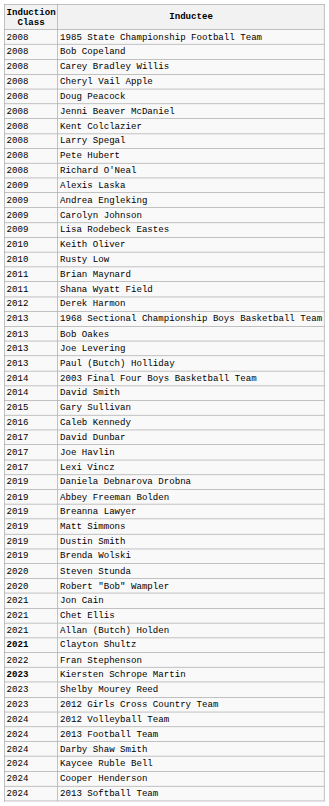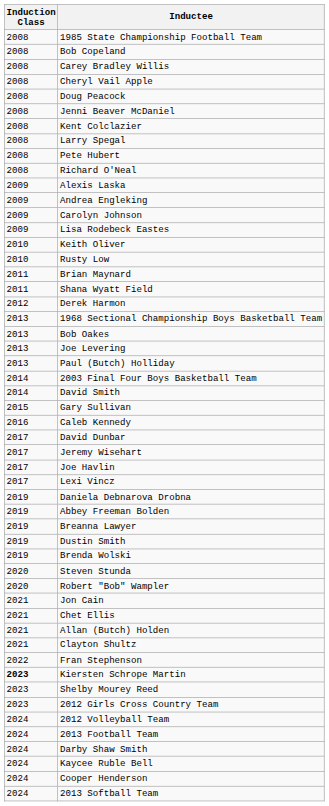+ row: 2017 | Jeremy Wisehart
- row: 2019 | Matt Simmons
Clayton Shultz | Induction Class: bold -> normal
